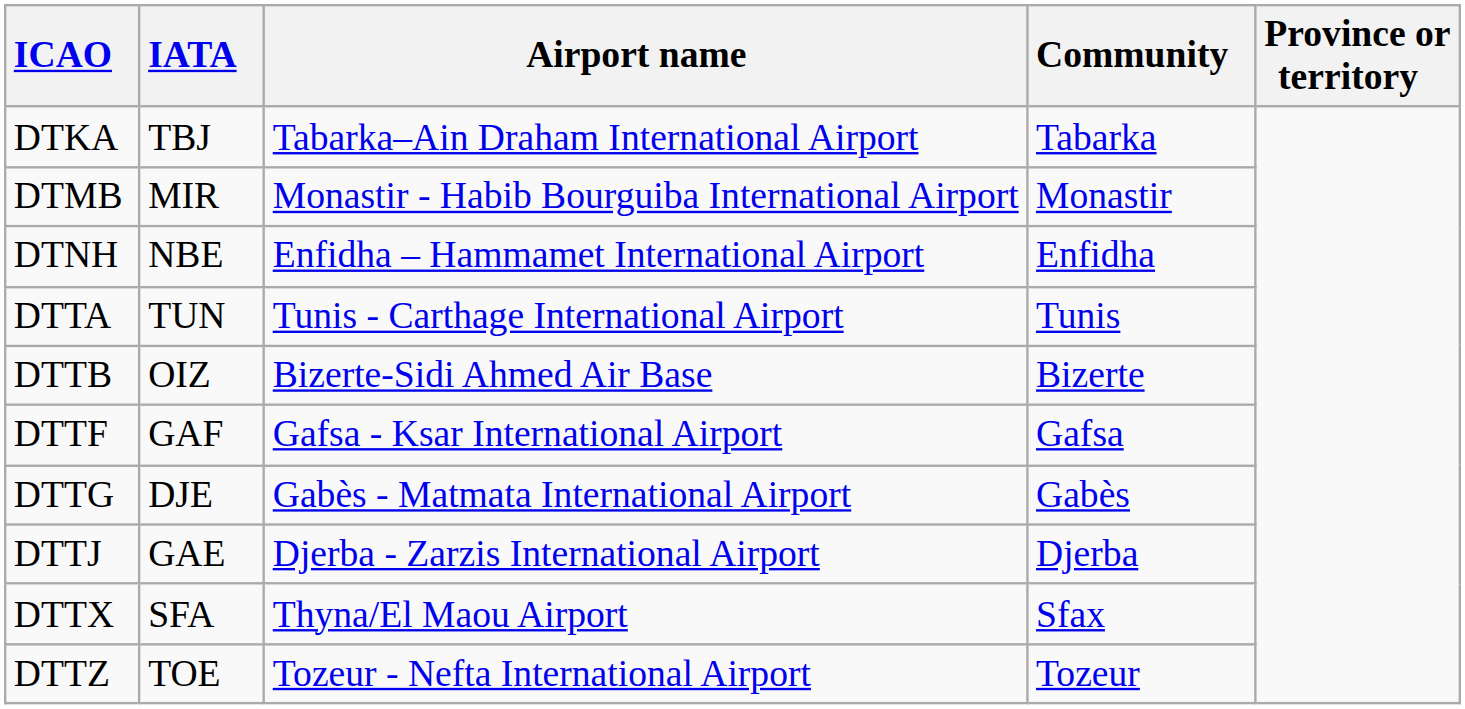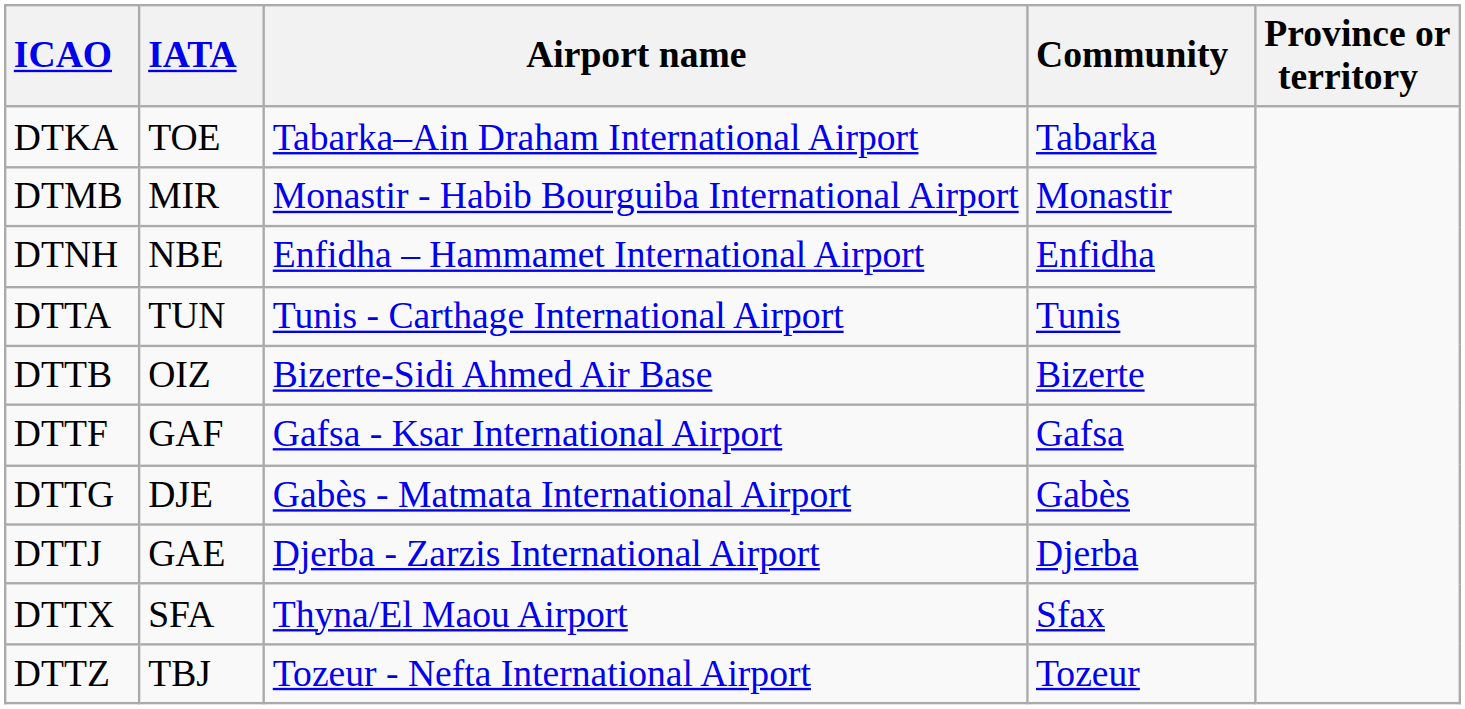DTKA | IATA: TBJ -> TOE
DTTZ | IATA: TOE -> TBJ
